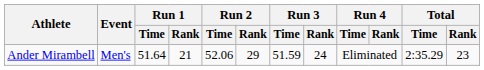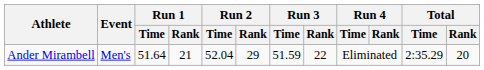Ander Mirambell | Run 2 / Time: 52.06 -> 52.04
Ander Mirambell | Run 3 / Rank: 24 -> 22
Ander Mirambell | Total / Rank: 23 -> 20
